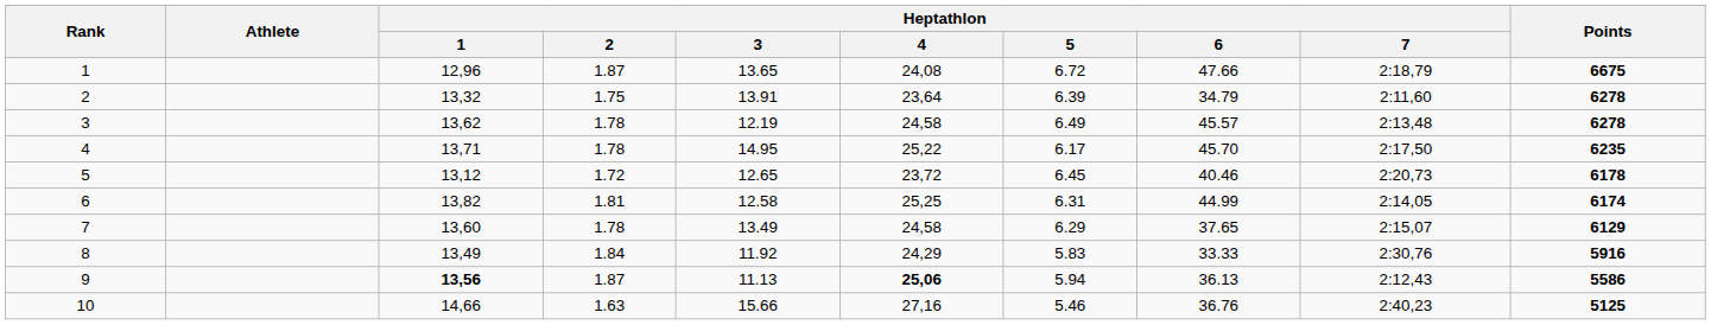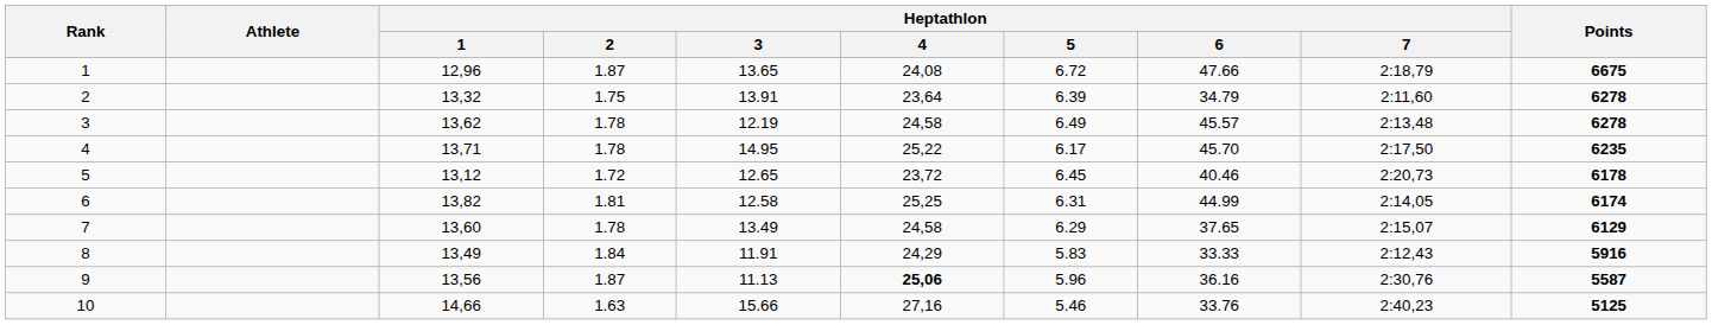8 | Heptathlon / 3: 11.92 -> 11.91
8 | Heptathlon / 7: 2:30,76 -> 2:12,43
9 | Heptathlon / 1: bold -> normal
9 | Heptathlon / 5: 5.94 -> 5.96
9 | Heptathlon / 6: 36.13 -> 36.16
9 | Heptathlon / 7: 2:12,43 -> 2:30,76
9 | Points: 5586 -> 5587
10 | Heptathlon / 6: 36.76 -> 33.76
